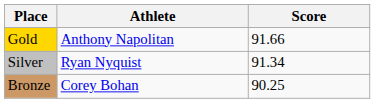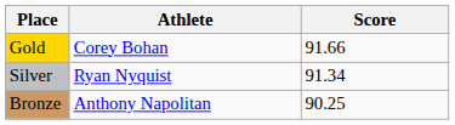Gold | Athlete: Anthony Napolitan -> Corey Bohan
Bronze | Athlete: Corey Bohan -> Anthony Napolitan
